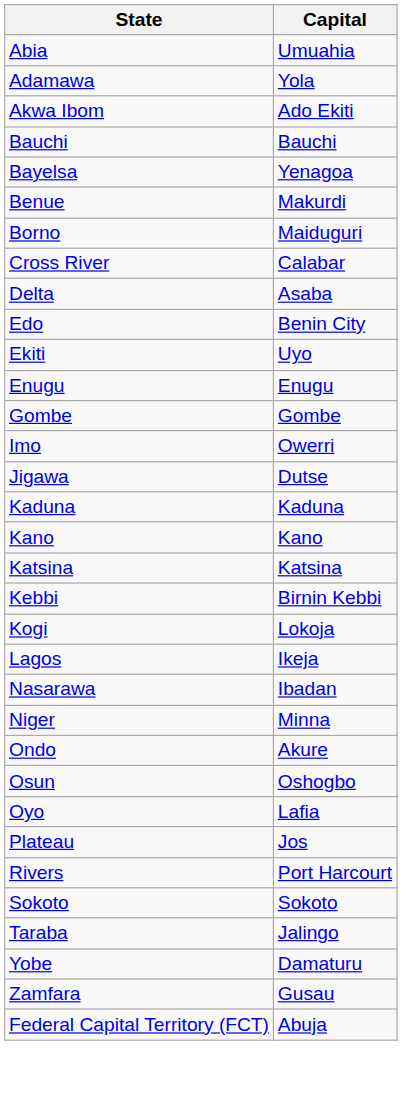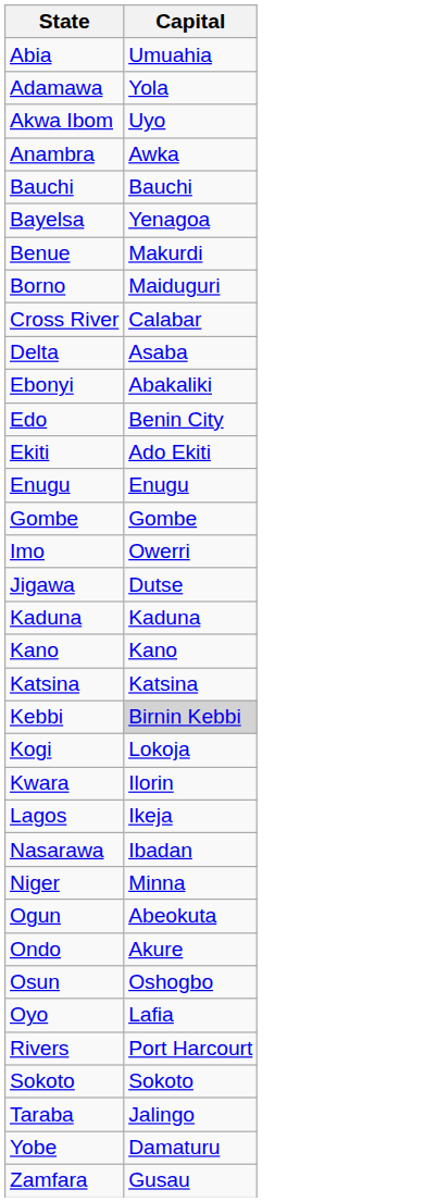Akwa Ibom | Capital: Ado Ekiti -> Uyo
+ row: Anambra | Awka
+ row: Ebonyi | Abakaliki
Ekiti | Capital: Uyo -> Ado Ekiti
Kebbi | Capital: no background -> lightgrey background
+ row: Kwara | Ilorin
+ row: Ogun | Abeokuta
- row: Plateau | Jos
- row: Federal Capital Territory (FCT) | Abuja
